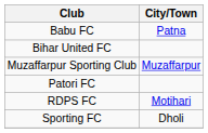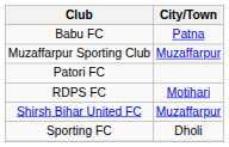- row: Bihar United FC
+ row: Shirsh Bihar United FC | Muzaffarpur
